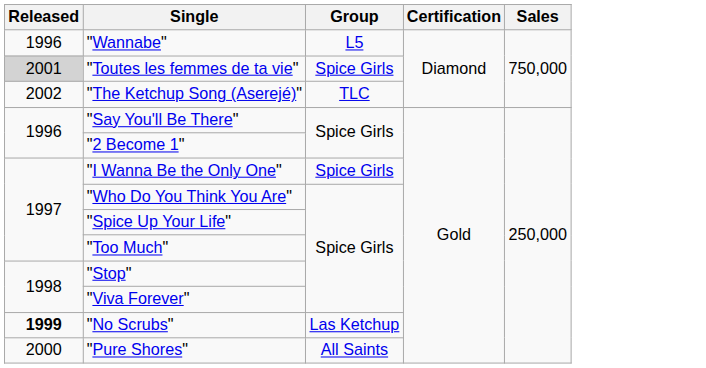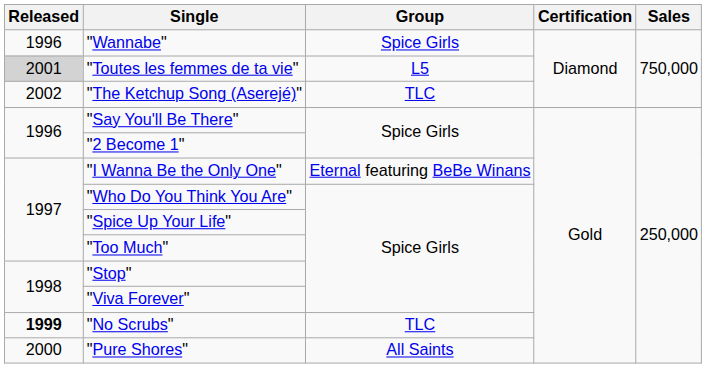"Wannabe" | Group: L5 -> Spice Girls
"Toutes les femmes de ta vie" | Group: Spice Girls -> L5
"I Wanna Be the Only One" | Group: Spice Girls -> Eternal featuring BeBe Winans
"No Scrubs" | Group: Las Ketchup -> TLC
